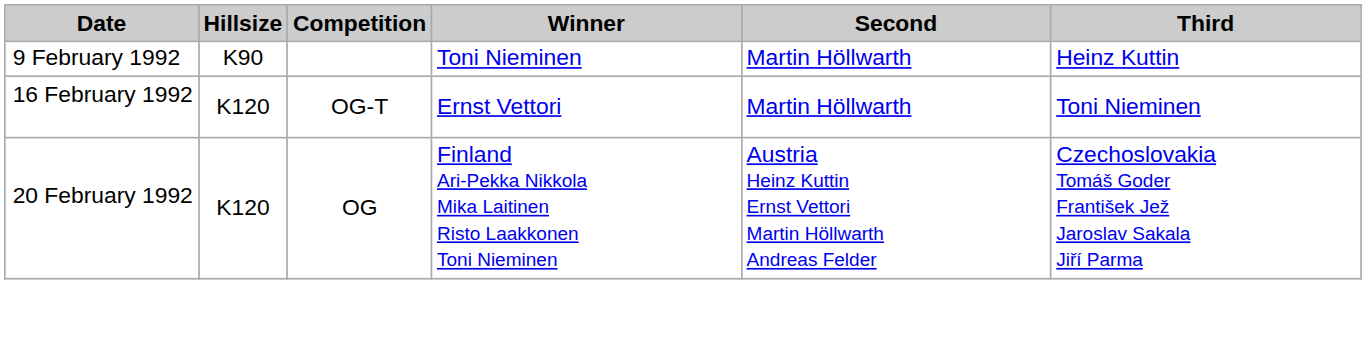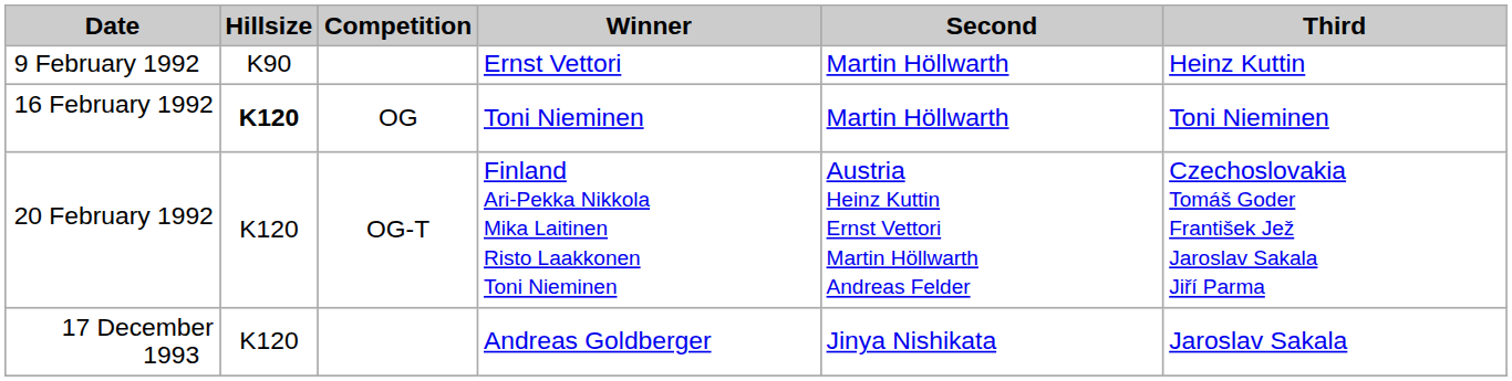9 February 1992 | Winner: Toni Nieminen -> Ernst Vettori
16 February 1992 | Hillsize: normal -> bold
16 February 1992 | Competition: OG-T -> OG
16 February 1992 | Winner: Ernst Vettori -> Toni Nieminen
20 February 1992 | Competition: OG -> OG-T
+ row: 17 December 1993 | K120 | Andreas Goldberger | Jinya Nishikata | Jaroslav Sakala
